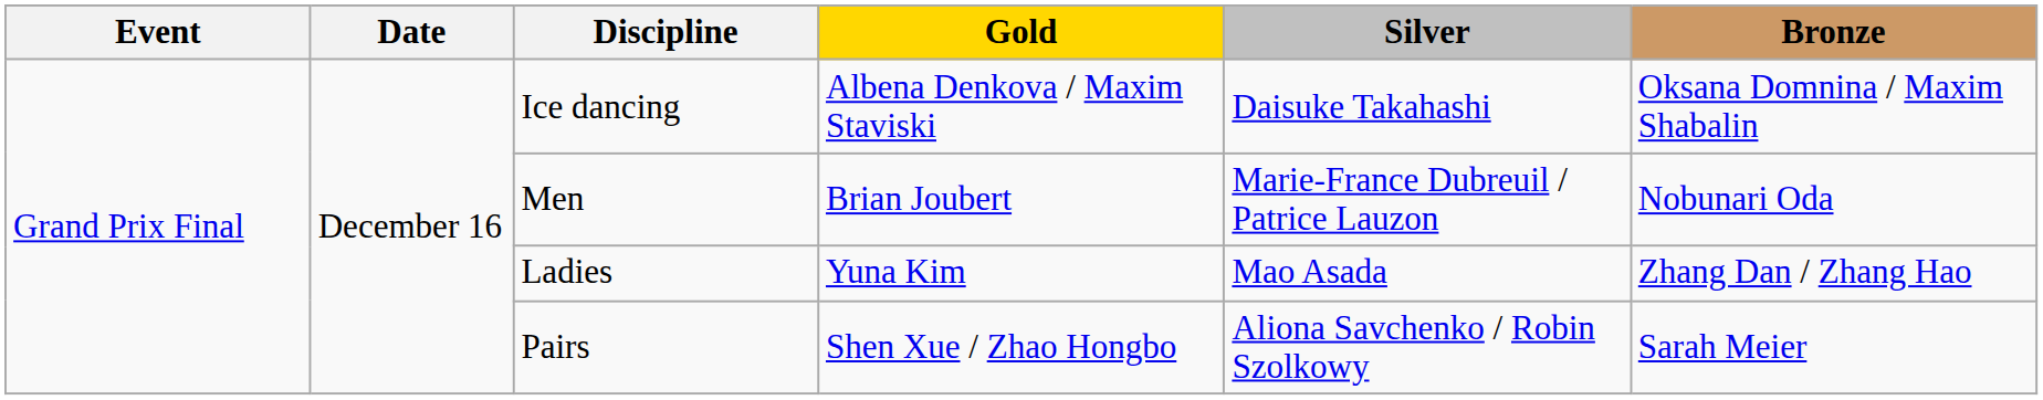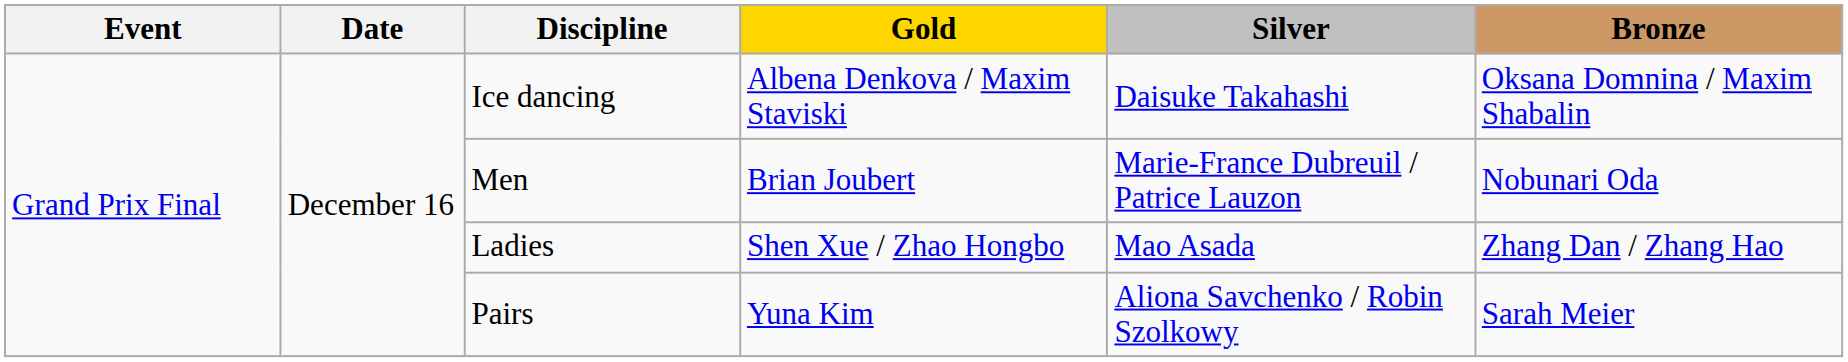Ladies | Gold: Yuna Kim -> Shen Xue / Zhao Hongbo
Pairs | Gold: Shen Xue / Zhao Hongbo -> Yuna Kim
